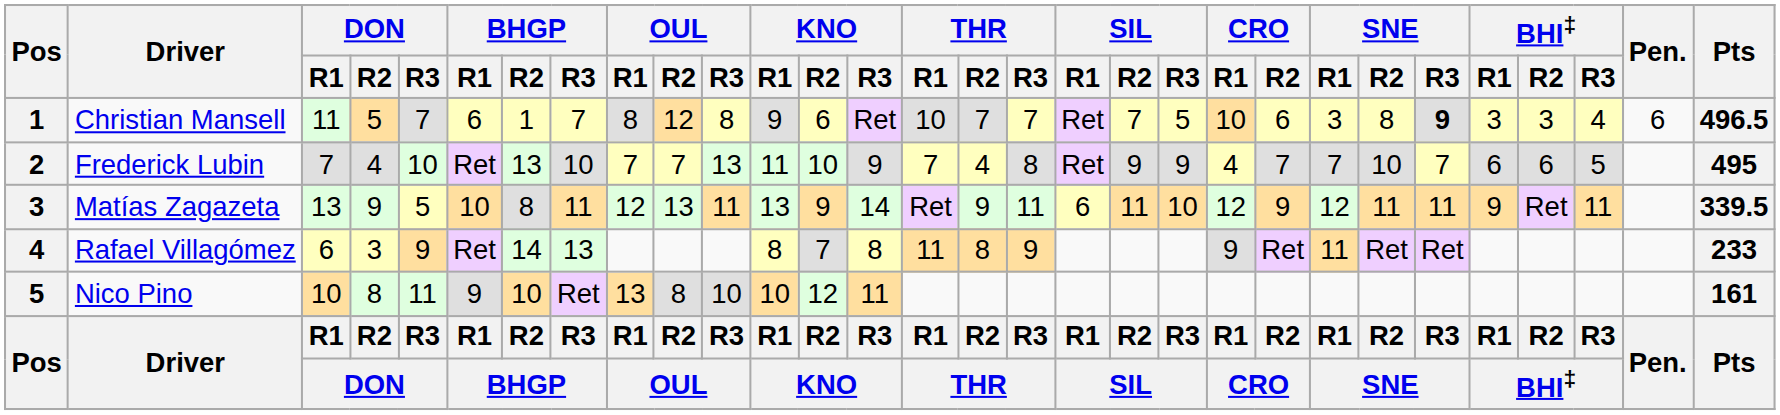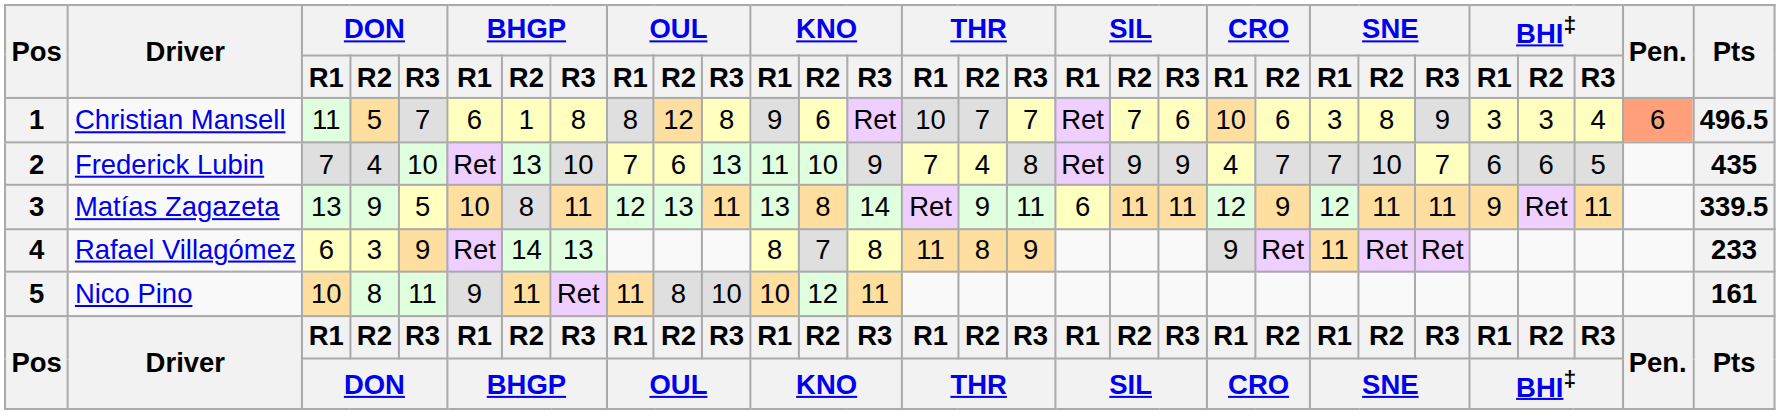Christian Mansell | BHGP / R3: 7 -> 8
Christian Mansell | SIL / R3: 5 -> 6
Christian Mansell | SNE / R3: bold -> normal
Christian Mansell | Pen.: no background -> lightsalmon background
Frederick Lubin | OUL / R2: 7 -> 6
Frederick Lubin | Pts: 495 -> 435
Matías Zagazeta | KNO / R2: 9 -> 8
Matías Zagazeta | SIL / R3: 10 -> 11
Nico Pino | BHGP / R2: 10 -> 11
Nico Pino | OUL / R1: 13 -> 11
